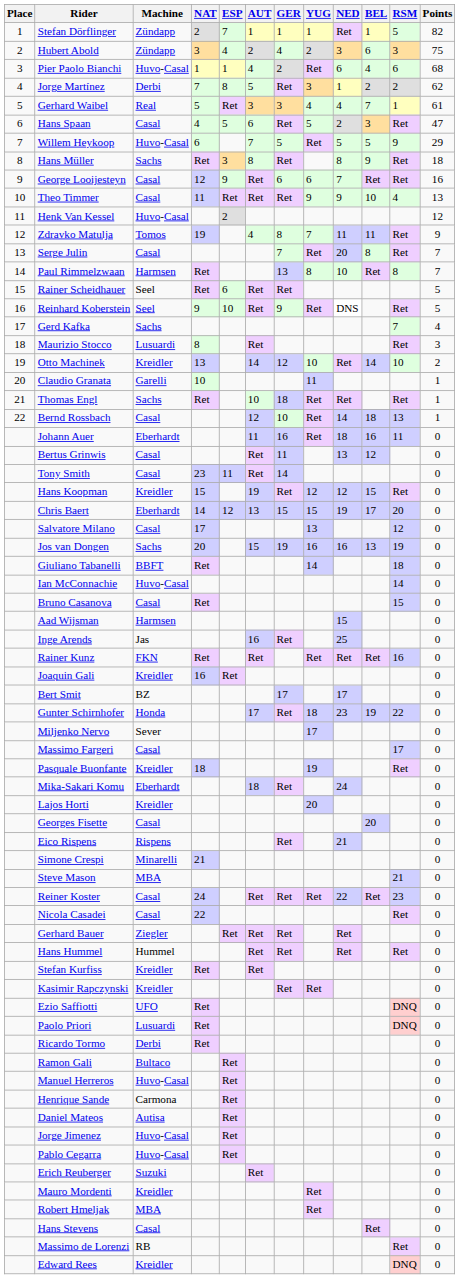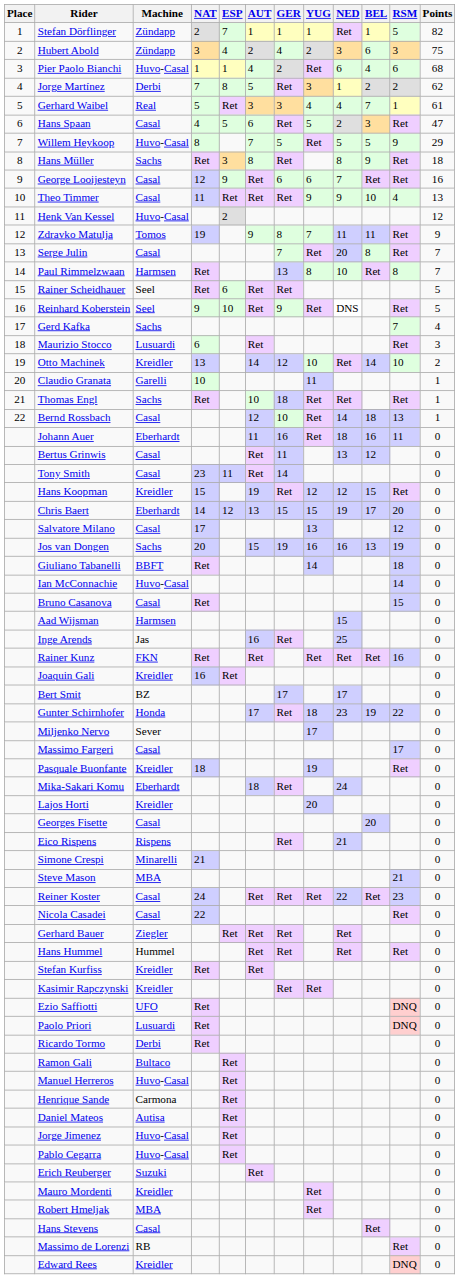Willem Heykoop | NAT: 6 -> 8
Zdravko Matulja | AUT: 4 -> 9
Maurizio Stocco | NAT: 8 -> 6
